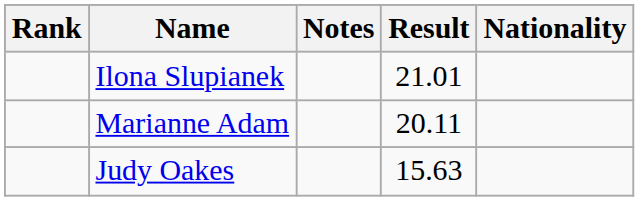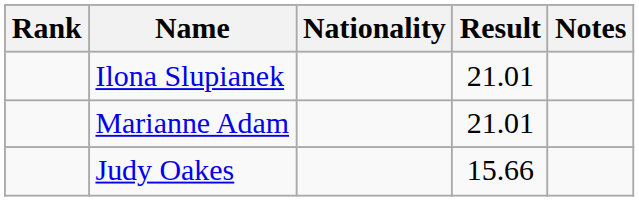columns swapped: Nationality <-> Notes
Marianne Adam | Result: 20.11 -> 21.01
Judy Oakes | Result: 15.63 -> 15.66
